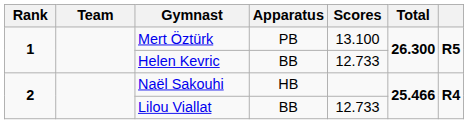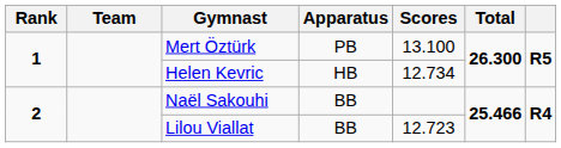Helen Kevric | Apparatus: BB -> HB
Helen Kevric | Scores: 12.733 -> 12.734
Naël Sakouhi | Apparatus: HB -> BB
Lilou Viallat | Scores: 12.733 -> 12.723
